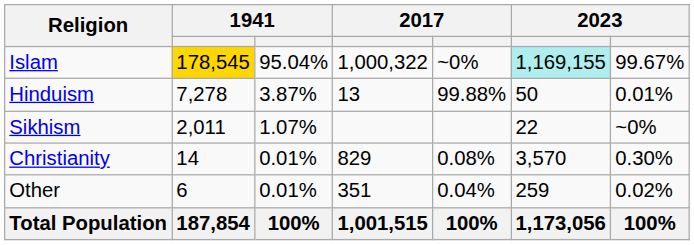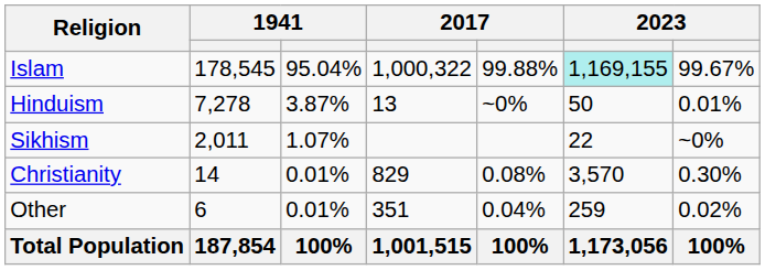Islam | column 2: gold background -> no background
Islam | column 5: ~0% -> 99.88%
Hinduism | column 5: 99.88% -> ~0%
